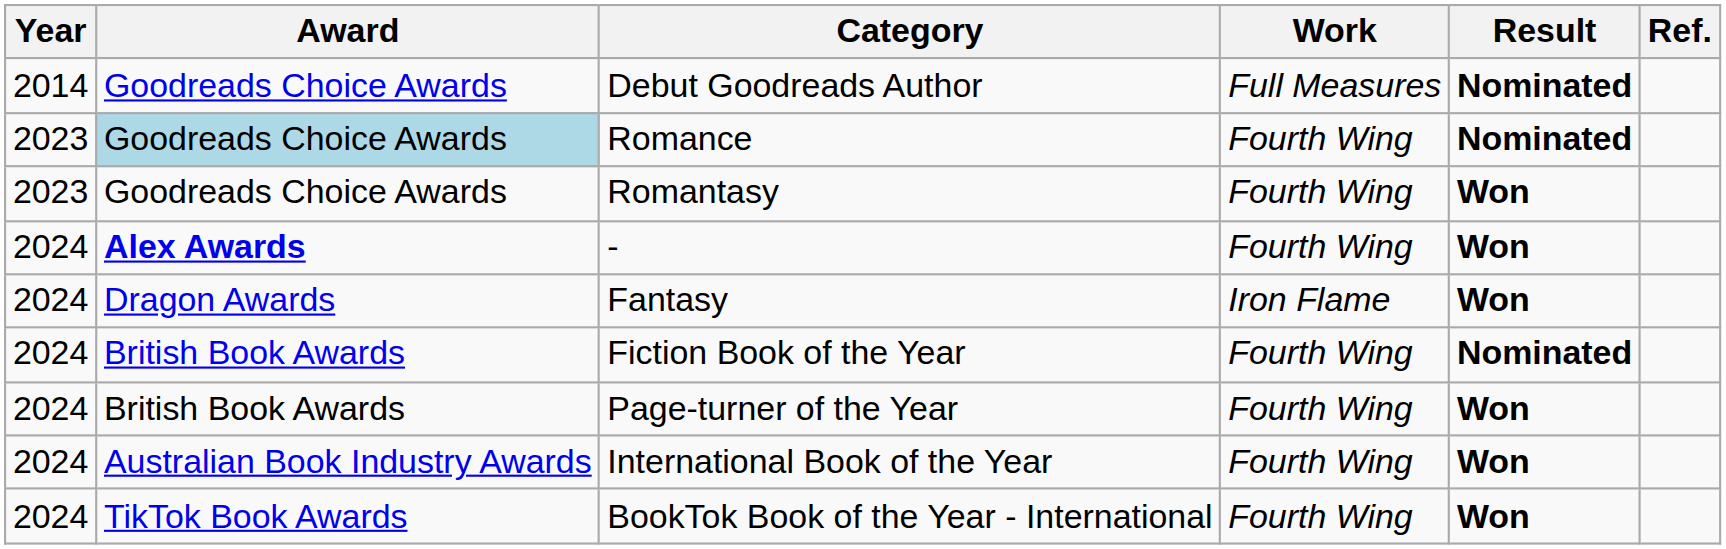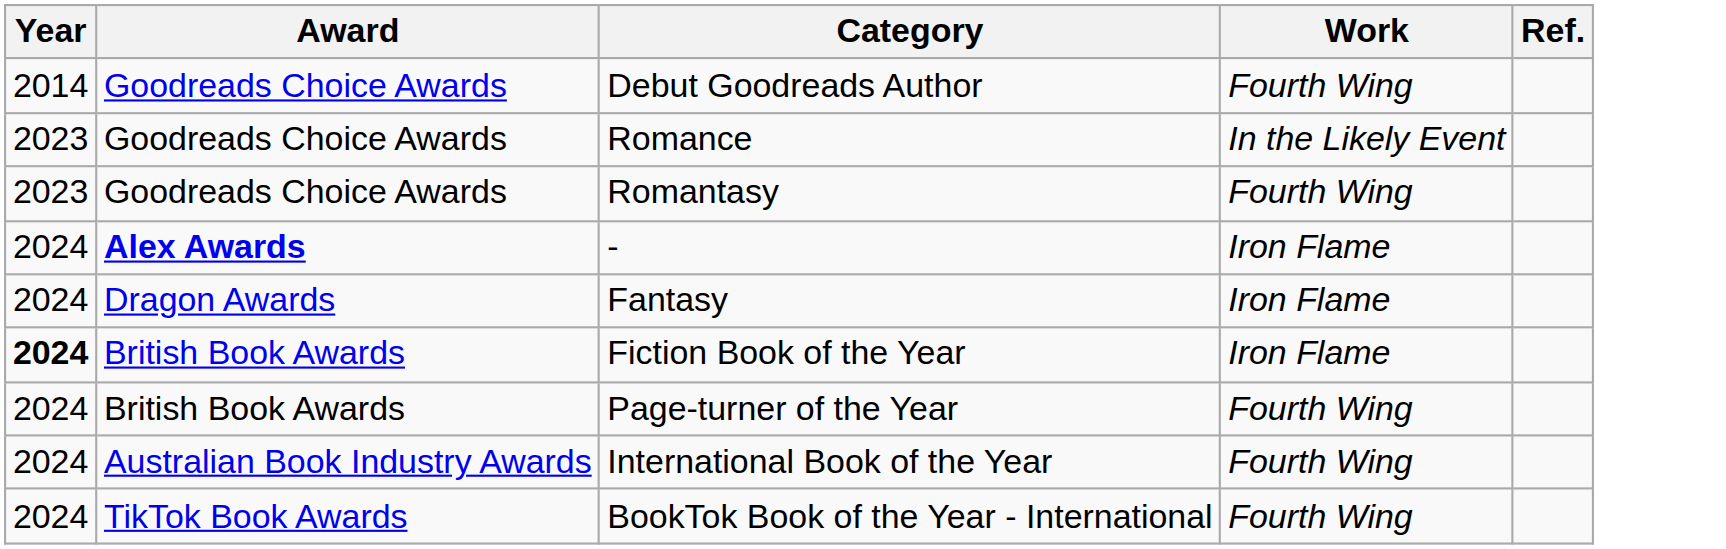- column: Result | Nominated | Nominated | Won | Won | Won | Nominated | Won | Won | Won
Debut Goodreads Author | Work: Full Measures -> Fourth Wing
Romance | Award: lightblue background -> no background
Romance | Work: Fourth Wing -> In the Likely Event
- | Work: Fourth Wing -> Iron Flame
Fiction Book of the Year | Year: normal -> bold
Fiction Book of the Year | Work: Fourth Wing -> Iron Flame
